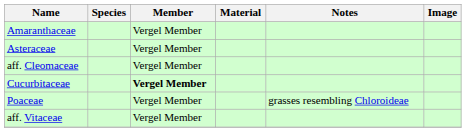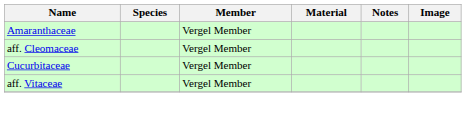- row: Asteraceae | Vergel Member
Cucurbitaceae | Member: bold -> normal
- row: Poaceae | Vergel Member | grasses resembling Chloroideae
